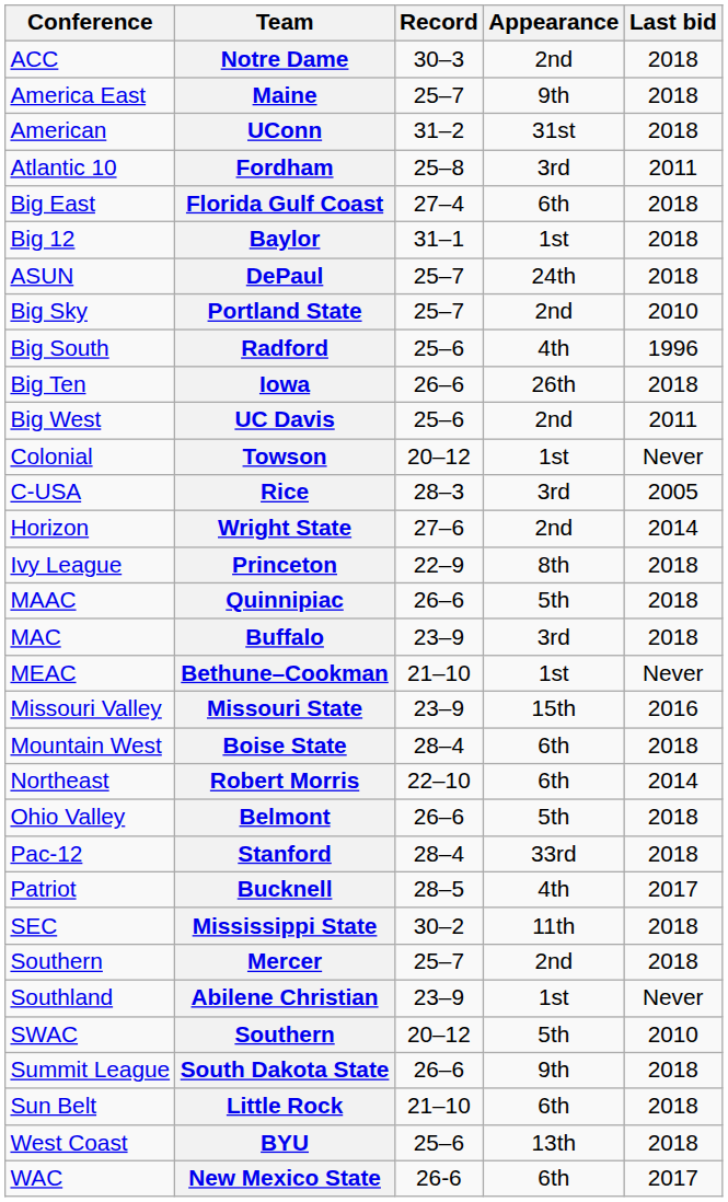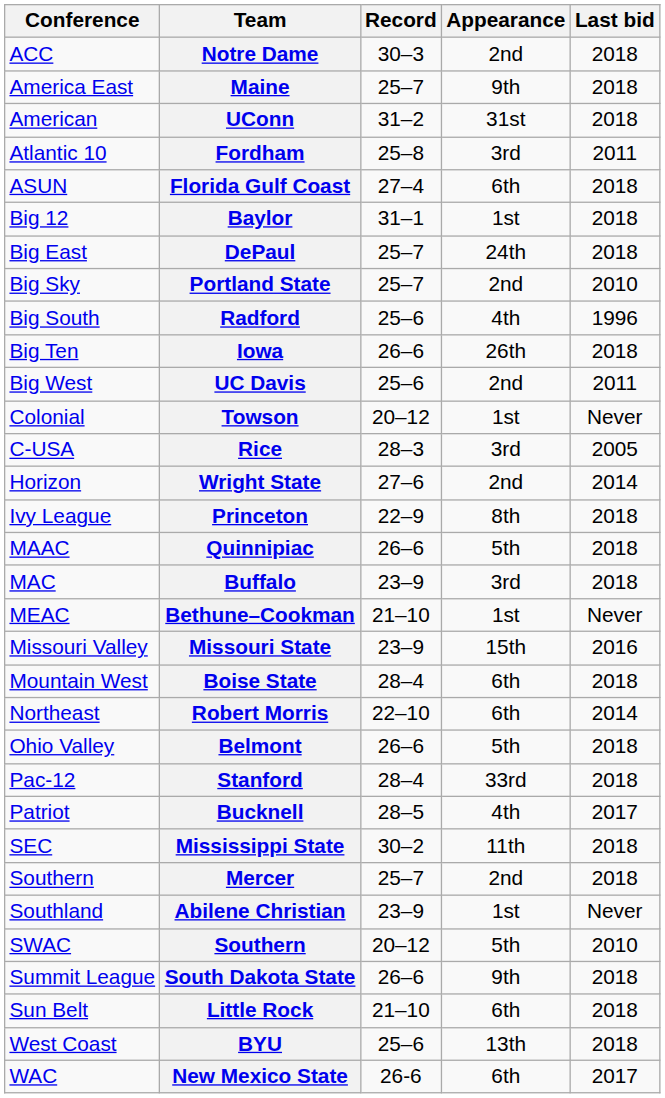Florida Gulf Coast | Conference: Big East -> ASUN
DePaul | Conference: ASUN -> Big East
